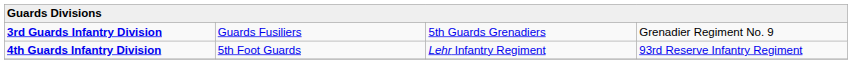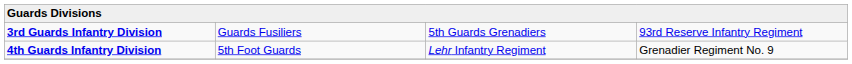3rd Guards Infantry Division | column 4: Grenadier Regiment No. 9 -> 93rd Reserve Infantry Regiment
4th Guards Infantry Division | column 4: 93rd Reserve Infantry Regiment -> Grenadier Regiment No. 9
